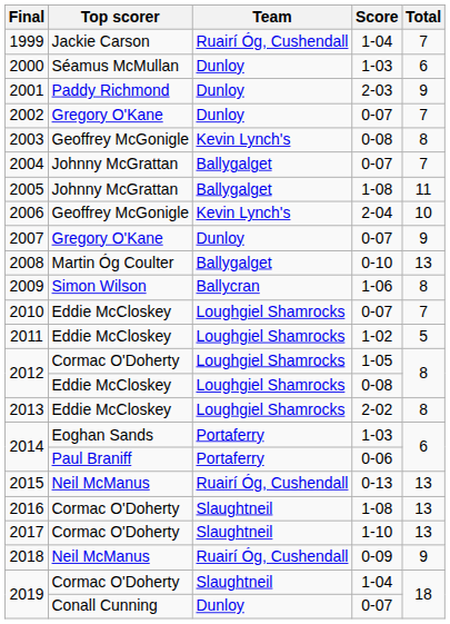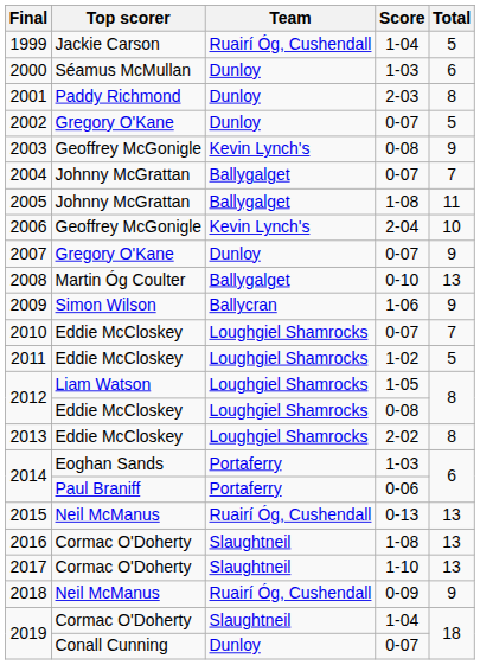1999 | Total: 7 -> 5
2001 | Total: 9 -> 8
2002 | Total: 7 -> 5
2003 | Total: 8 -> 9
2009 | Total: 8 -> 9
2012 / 1-05 | Top scorer: Cormac O'Doherty -> Liam Watson
